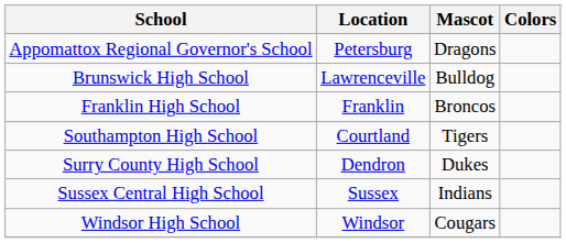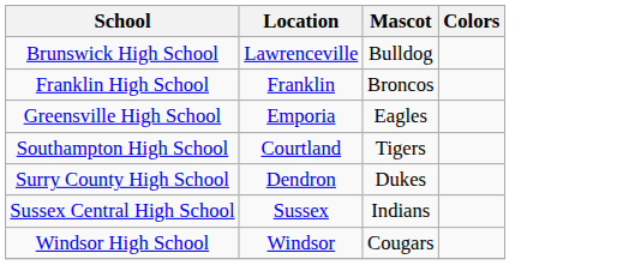- row: Appomattox Regional Governor's School | Petersburg | Dragons
+ row: Greensville High School | Emporia | Eagles
